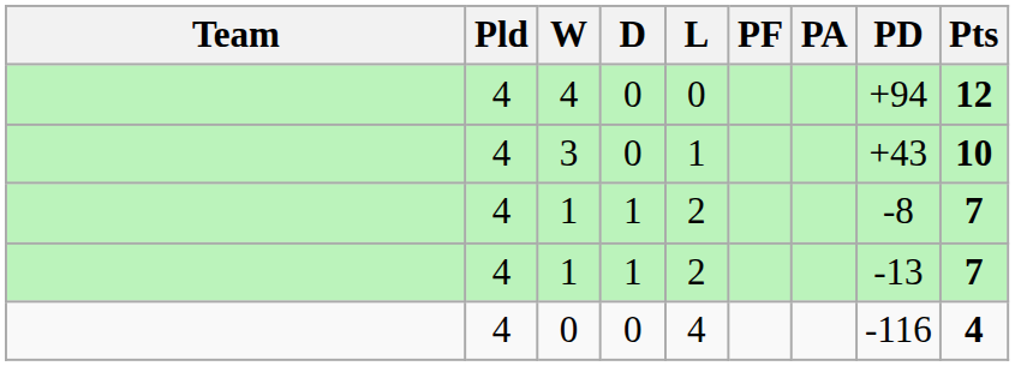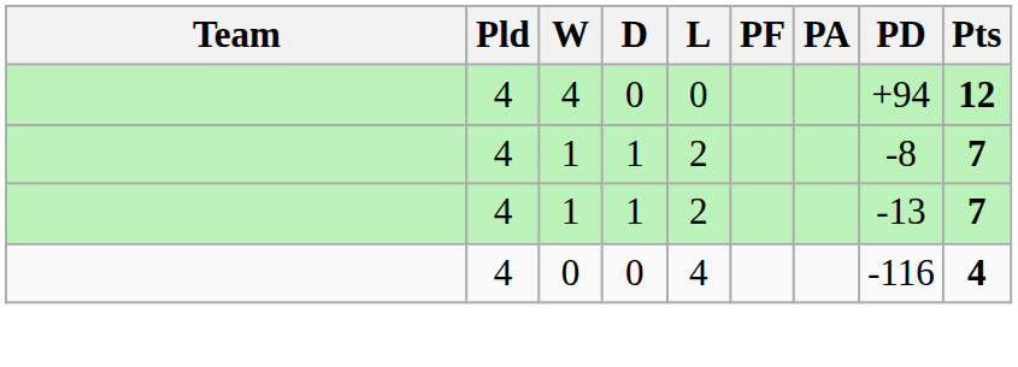- row: 4 | 3 | 0 | 1 | +43 | 10
